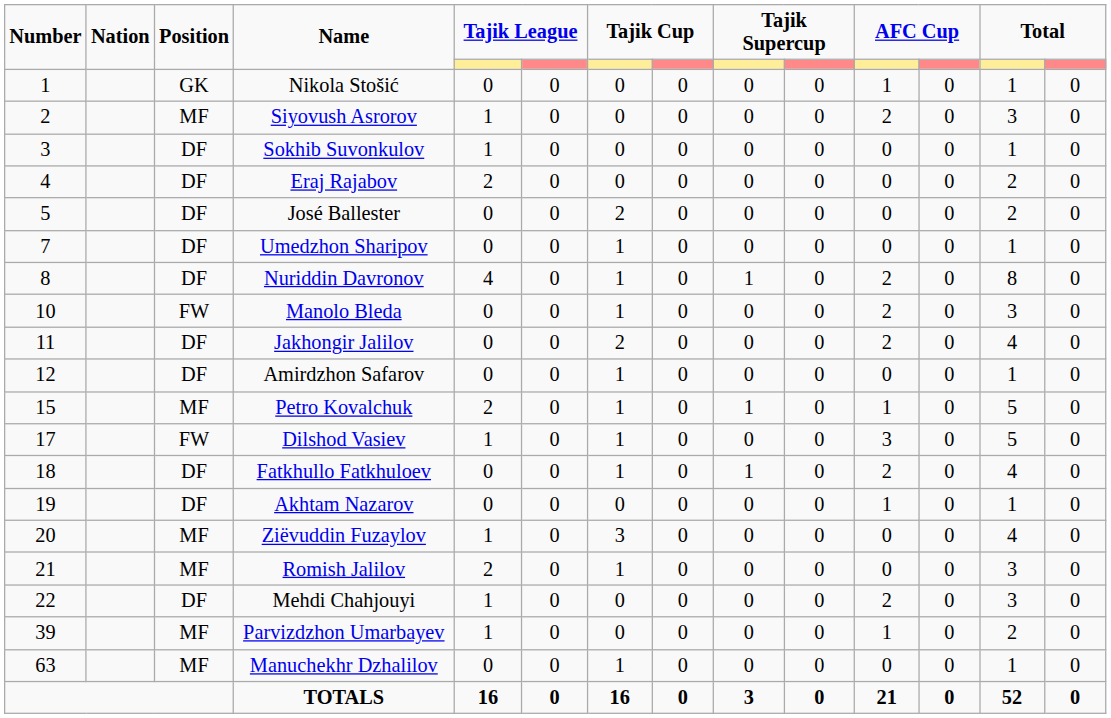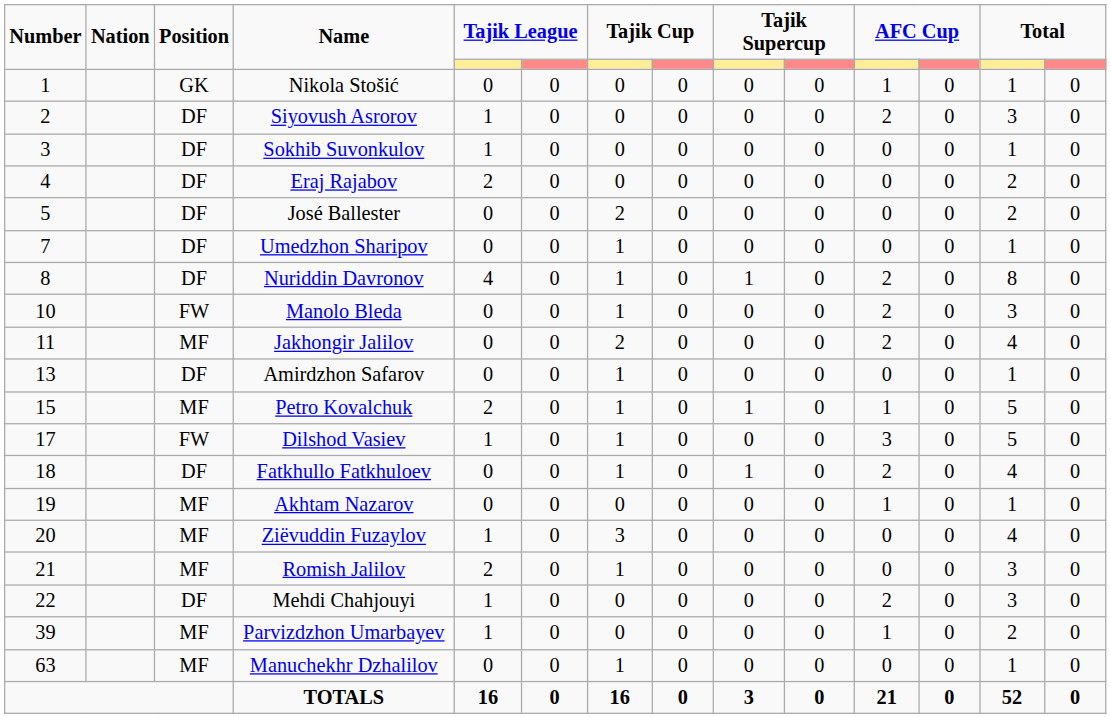Siyovush Asrorov | Position: MF -> DF
Jakhongir Jalilov | Position: DF -> MF
Amirdzhon Safarov | Number: 12 -> 13
Akhtam Nazarov | Position: DF -> MF
